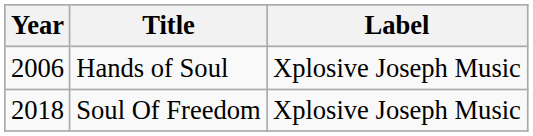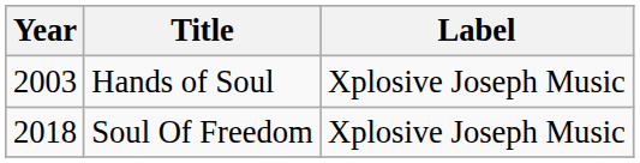Hands of Soul | Year: 2006 -> 2003
